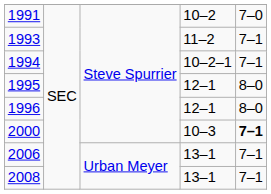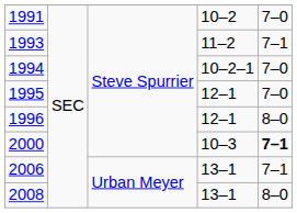1994 | column 5: 7–1 -> 7–0
1995 | column 5: 8–0 -> 7–0
2008 | column 5: 7–1 -> 8–0
